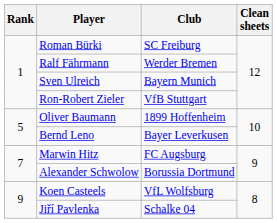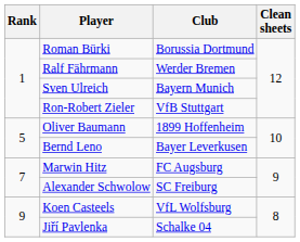Roman Bürki | Club: SC Freiburg -> Borussia Dortmund
Alexander Schwolow | Club: Borussia Dortmund -> SC Freiburg
